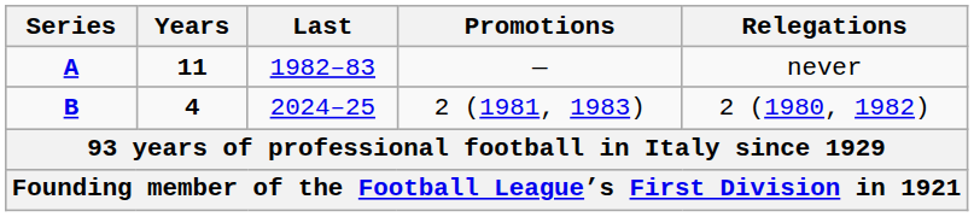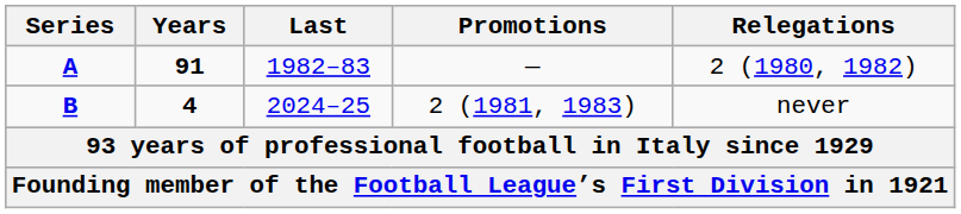A | Years: 11 -> 91
A | Relegations: never -> 2 (1980, 1982)
B | Relegations: 2 (1980, 1982) -> never
